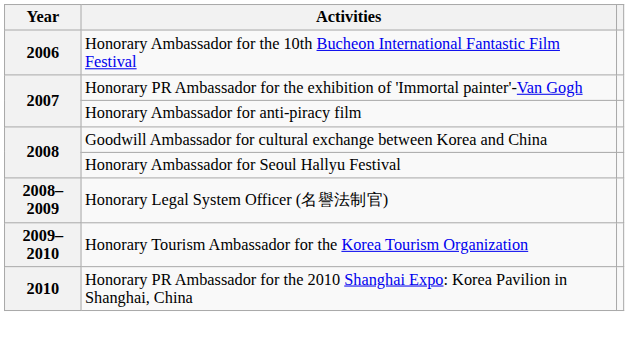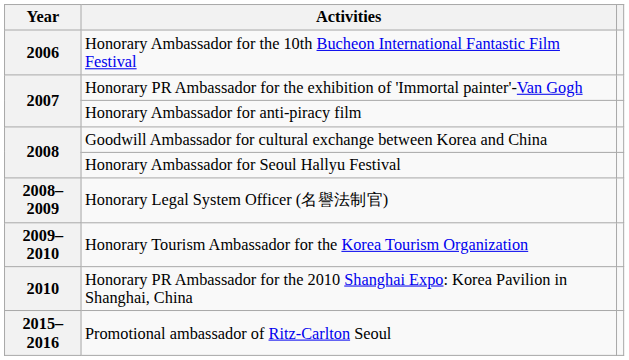+ row: 2015–2016 | Promotional ambassador of Ritz-Carlton Seoul
